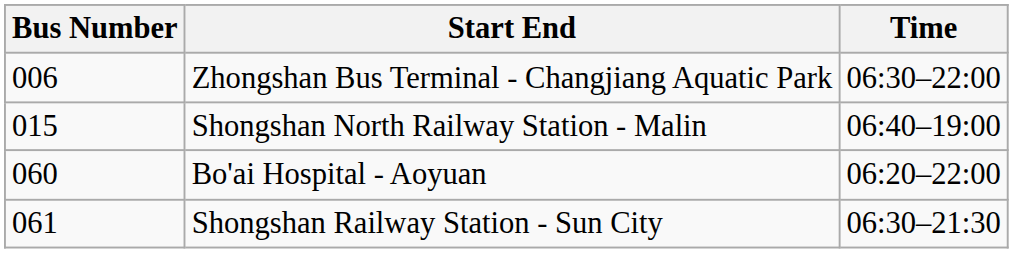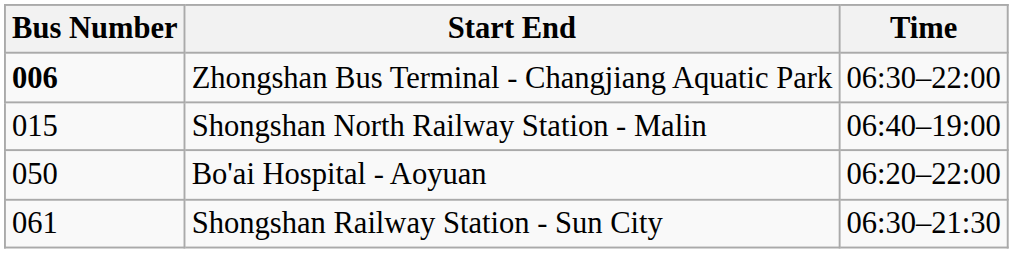Zhongshan Bus Terminal - Changjiang Aquatic Park | Bus Number: normal -> bold
Bo'ai Hospital - Aoyuan | Bus Number: 060 -> 050
